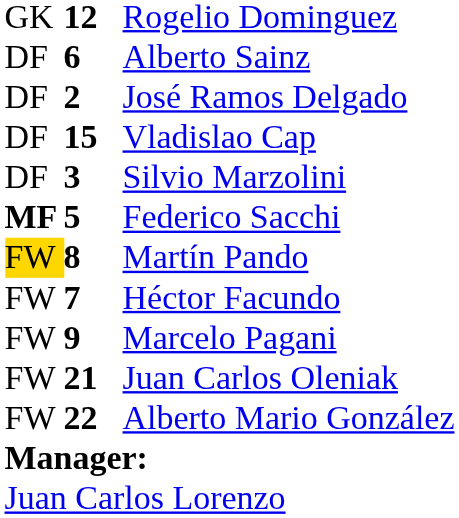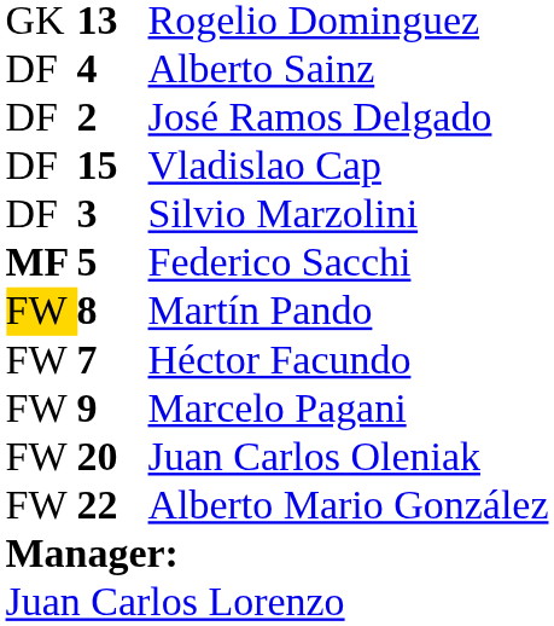Rogelio Dominguez | column 2: 12 -> 13
Alberto Sainz | column 2: 6 -> 4
Juan Carlos Oleniak | column 2: 21 -> 20
